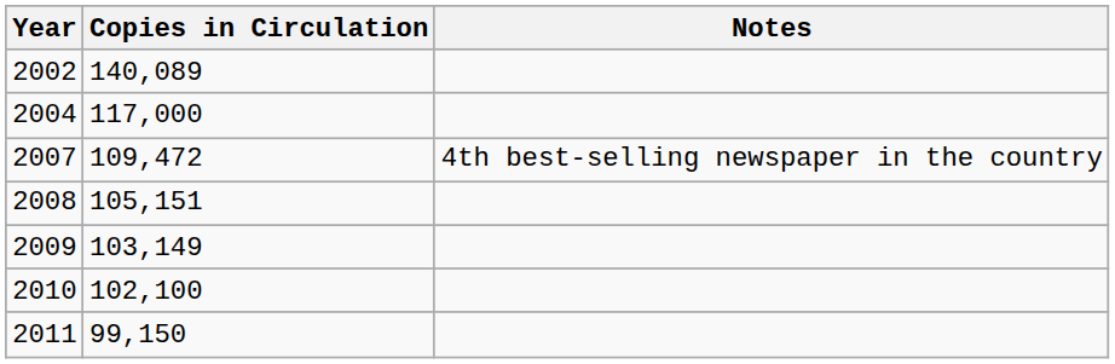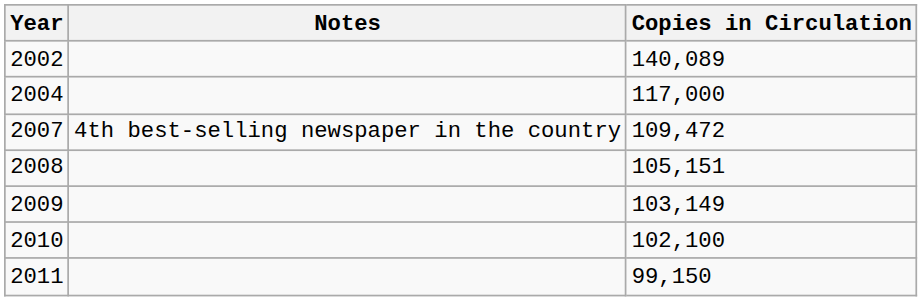columns swapped: Copies in Circulation <-> Notes
